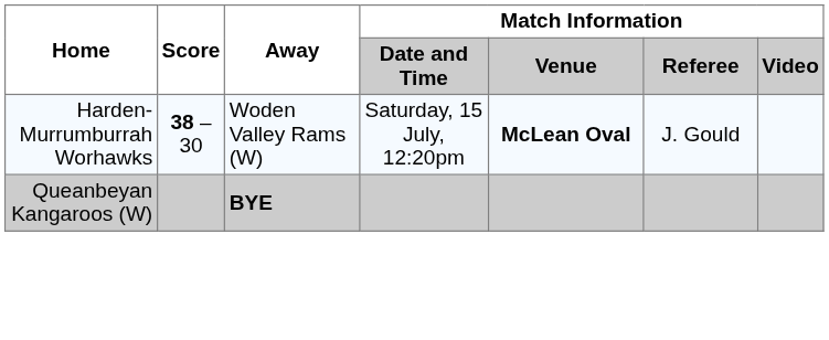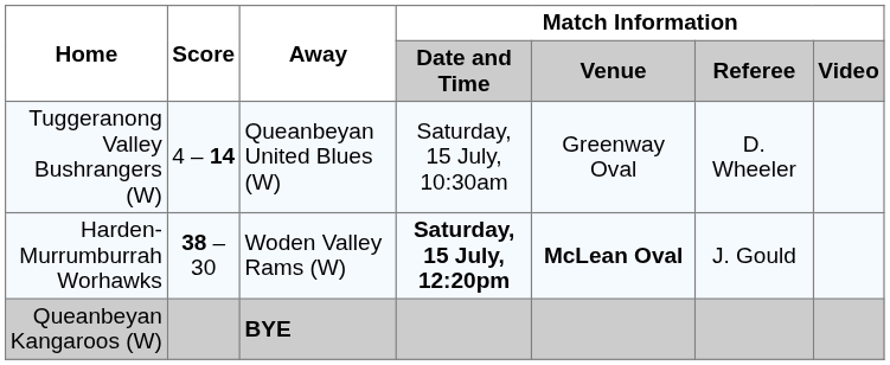+ row: Tuggeranong Valley Bushrangers (W) | 4 – 14 | Queanbeyan United Blues (W) | Saturday, 15 July, 10:30am | Greenway Oval | D. Wheeler
Harden-Murrumburrah Worhawks | Match Information / Date and Time: normal -> bold
